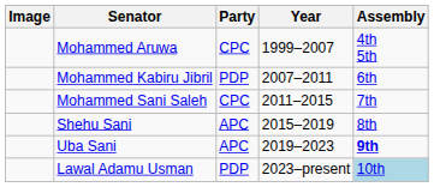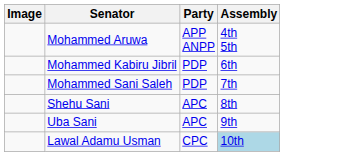- column: Year | 1999–2007 | 2007–2011 | 2011–2015 | 2015–2019 | 2019–2023 | 2023–present
Mohammed Aruwa | Party: CPC -> APP ANPP
Mohammed Sani Saleh | Party: CPC -> PDP
Uba Sani | Assembly: bold -> normal
Lawal Adamu Usman | Party: PDP -> CPC
